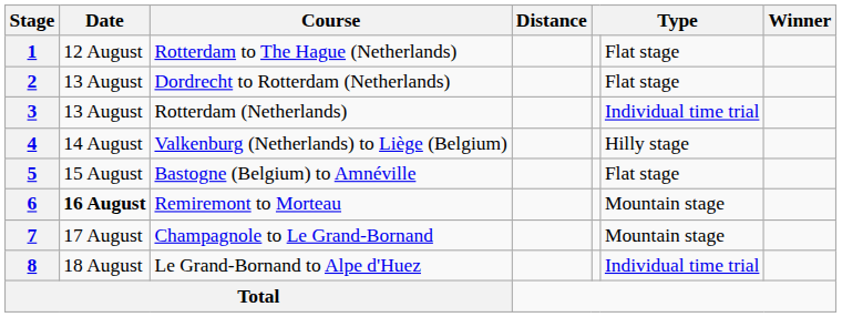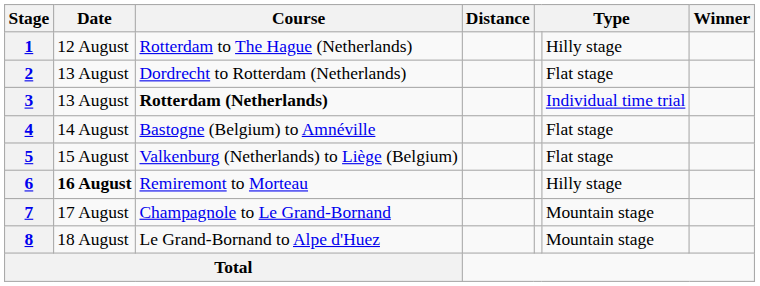1 | column 6: Flat stage -> Hilly stage
3 | Course: normal -> bold
4 | Course: Valkenburg (Netherlands) to Liège (Belgium) -> Bastogne (Belgium) to Amnéville
4 | column 6: Hilly stage -> Flat stage
5 | Course: Bastogne (Belgium) to Amnéville -> Valkenburg (Netherlands) to Liège (Belgium)
6 | column 6: Mountain stage -> Hilly stage
8 | column 6: Individual time trial -> Mountain stage
